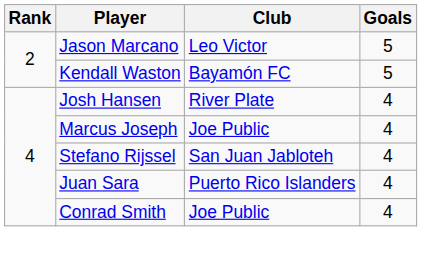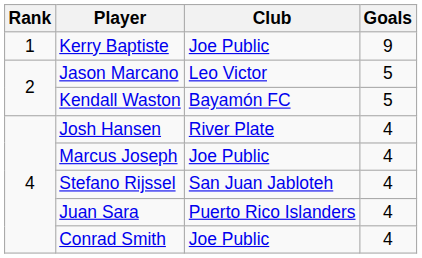+ row: 1 | Kerry Baptiste | Joe Public | 9
